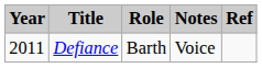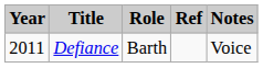columns swapped: Notes <-> Ref
